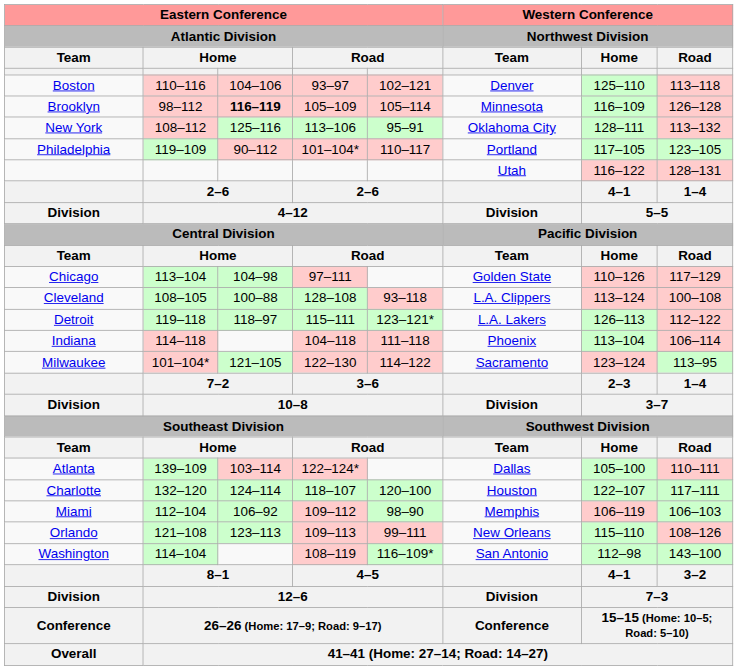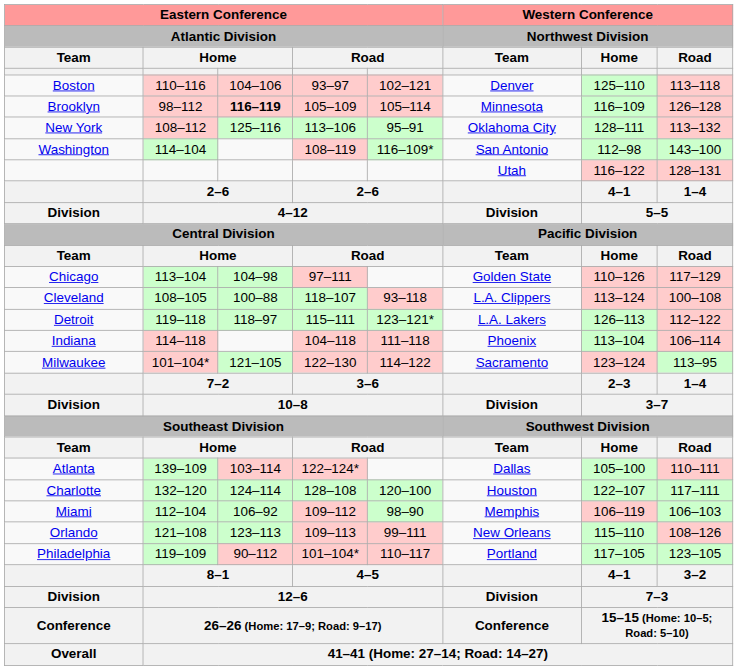rows swapped: Philadelphia <-> Washington
Cleveland | column 4: 128–108 -> 118–107
Charlotte | column 4: 118–107 -> 128–108
